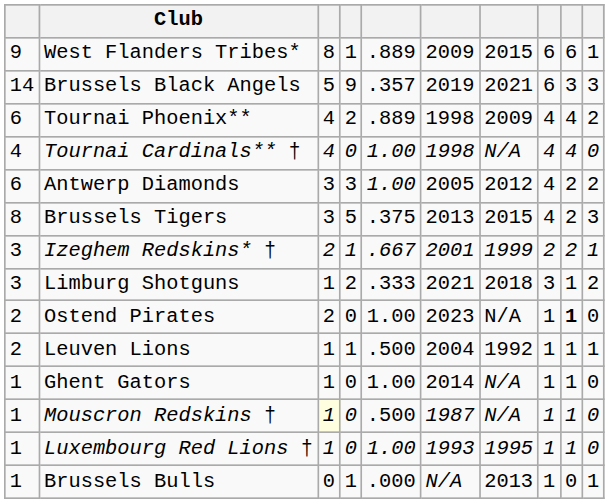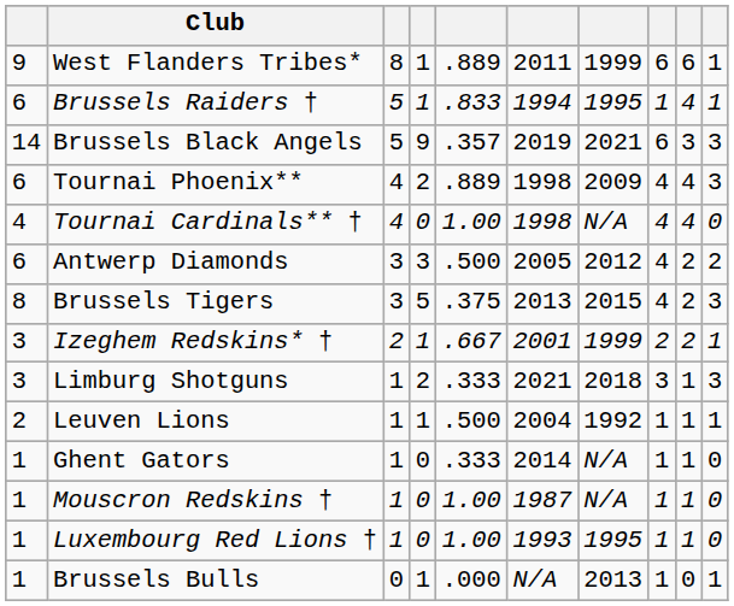West Flanders Tribes* | column 6: 2009 -> 2011
West Flanders Tribes* | column 7: 2015 -> 1999
+ row: 6 | Brussels Raiders † | 5 | 1 | .833 | 1994 | 1995 | 1 | 4 | 1
Tournai Phoenix** | column 10: 2 -> 3
Antwerp Diamonds | column 5: 1.00 -> .500
Limburg Shotguns | column 10: 2 -> 3
- row: 2 | Ostend Pirates | 2 | 0 | 1.00 | 2023 | N/A | 1 | 1 | 0
Ghent Gators | column 5: 1.00 -> .333
Mouscron Redskins † | column 3: lightyellow background -> no background
Mouscron Redskins † | column 5: .500 -> 1.00
